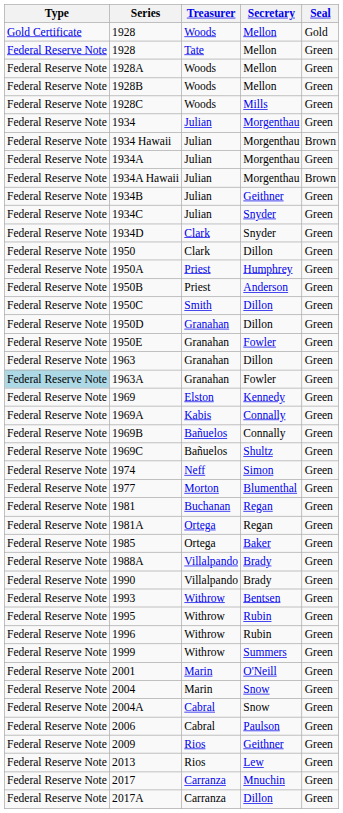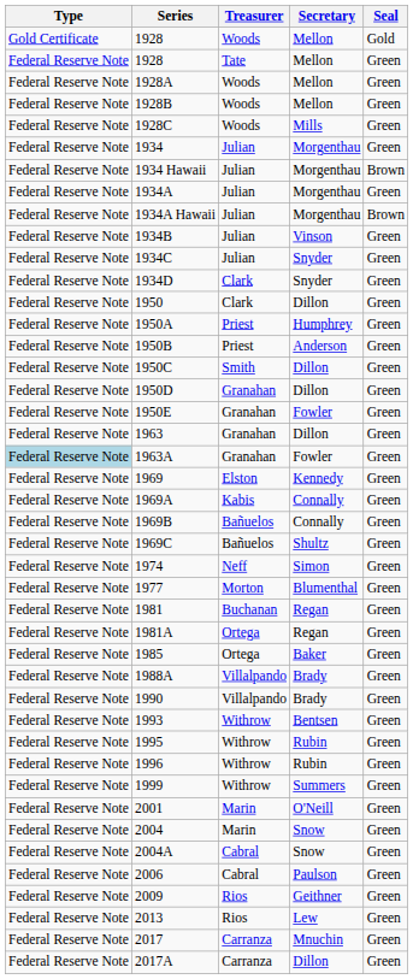1934B | Secretary: Geithner -> Vinson
